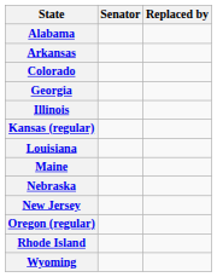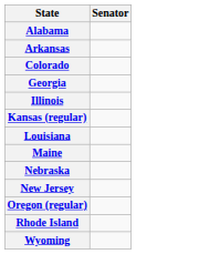- column: Replaced by
